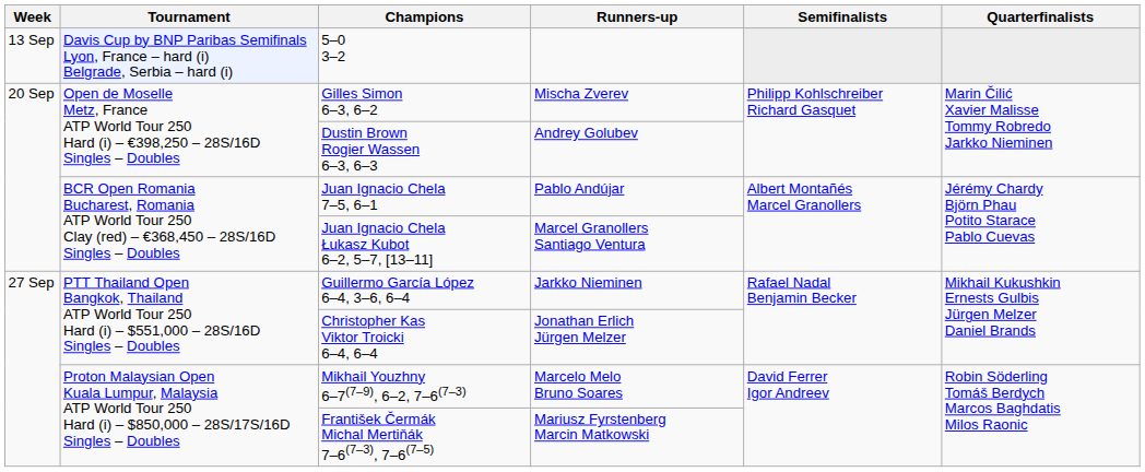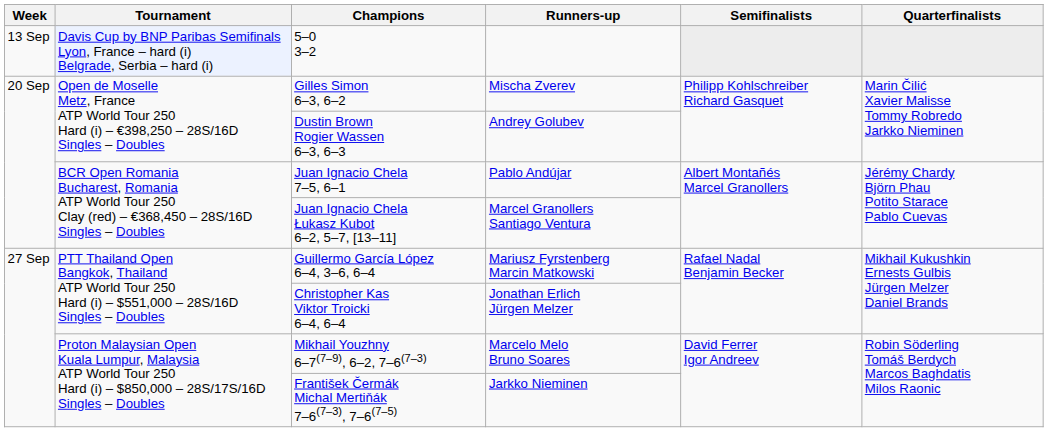Guillermo García López 6–4, 3–6, 6–4 | Runners-up: Jarkko Nieminen -> Mariusz Fyrstenberg Marcin Matkowski
František Čermák Michal Mertiňák 7–6(7–3), 7–6(7–5) | Runners-up: Mariusz Fyrstenberg Marcin Matkowski -> Jarkko Nieminen
